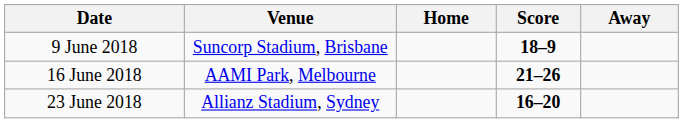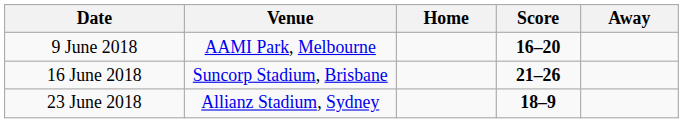9 June 2018 | Venue: Suncorp Stadium, Brisbane -> AAMI Park, Melbourne
9 June 2018 | Score: 18–9 -> 16–20
16 June 2018 | Venue: AAMI Park, Melbourne -> Suncorp Stadium, Brisbane
23 June 2018 | Score: 16–20 -> 18–9
